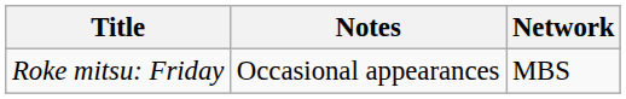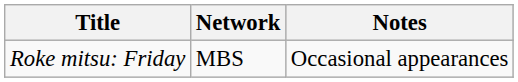columns swapped: Network <-> Notes
